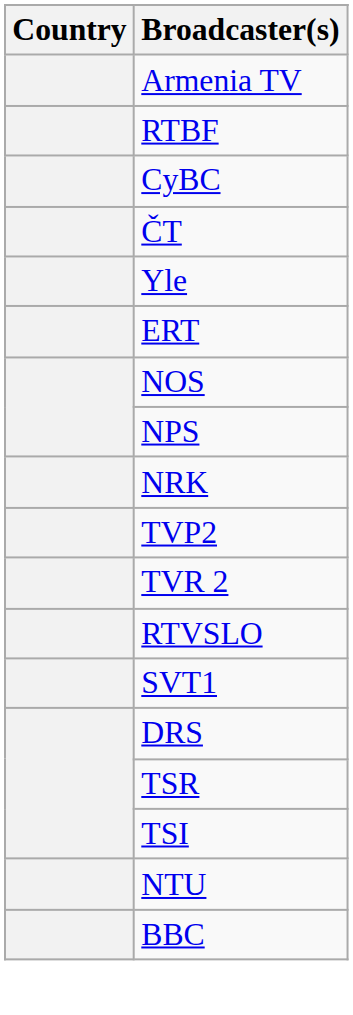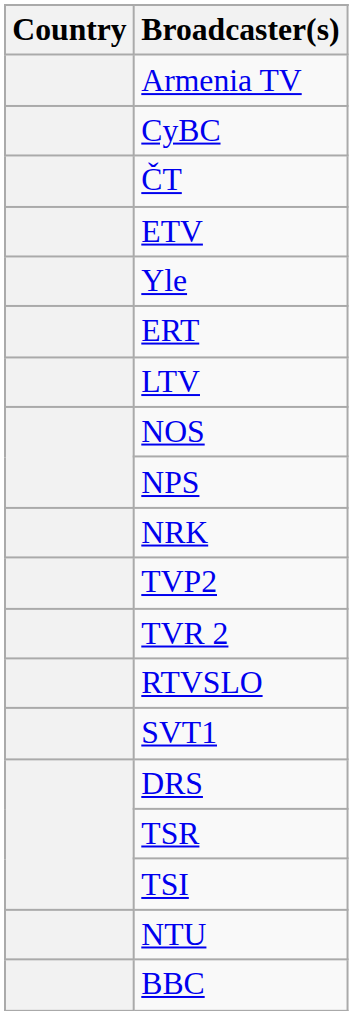- row: RTBF
+ row: ETV
+ row: LTV
